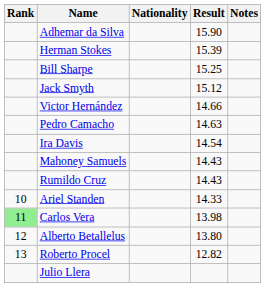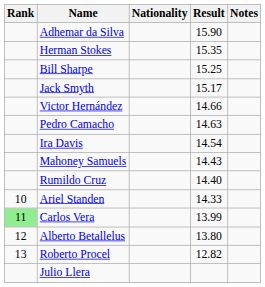Herman Stokes | Result: 15.39 -> 15.35
Jack Smyth | Result: 15.12 -> 15.17
Rumildo Cruz | Result: 14.43 -> 14.40
Carlos Vera | Result: 13.98 -> 13.99
